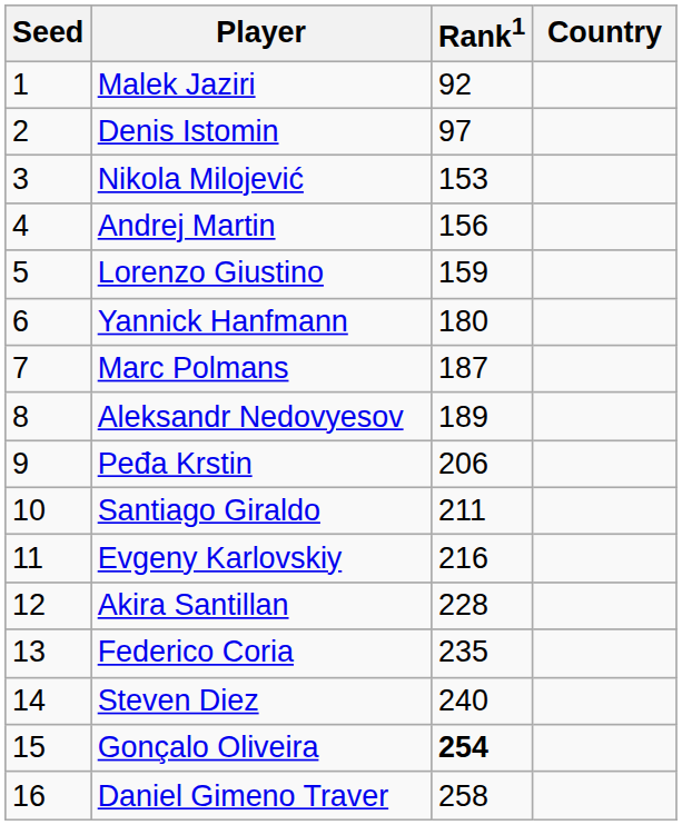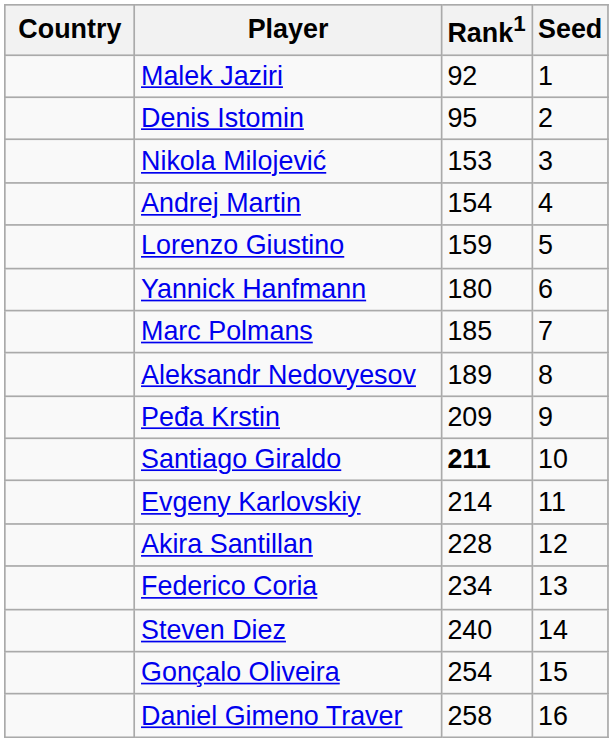columns swapped: Country <-> Seed
Denis Istomin | Rank1: 97 -> 95
Andrej Martin | Rank1: 156 -> 154
Marc Polmans | Rank1: 187 -> 185
Peđa Krstin | Rank1: 206 -> 209
Santiago Giraldo | Rank1: normal -> bold
Evgeny Karlovskiy | Rank1: 216 -> 214
Federico Coria | Rank1: 235 -> 234
Gonçalo Oliveira | Rank1: bold -> normal
